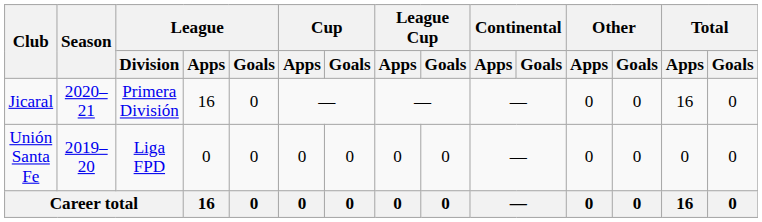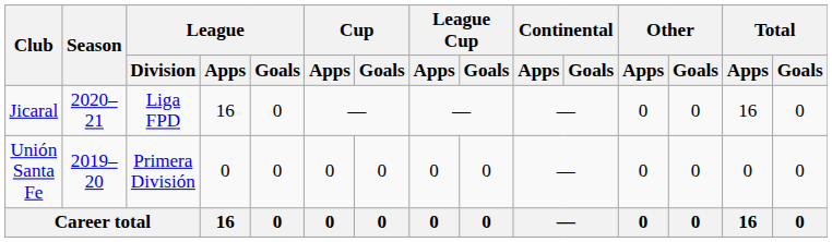Jicaral | League / Division: Primera División -> Liga FPD
Unión Santa Fe | League / Division: Liga FPD -> Primera División
